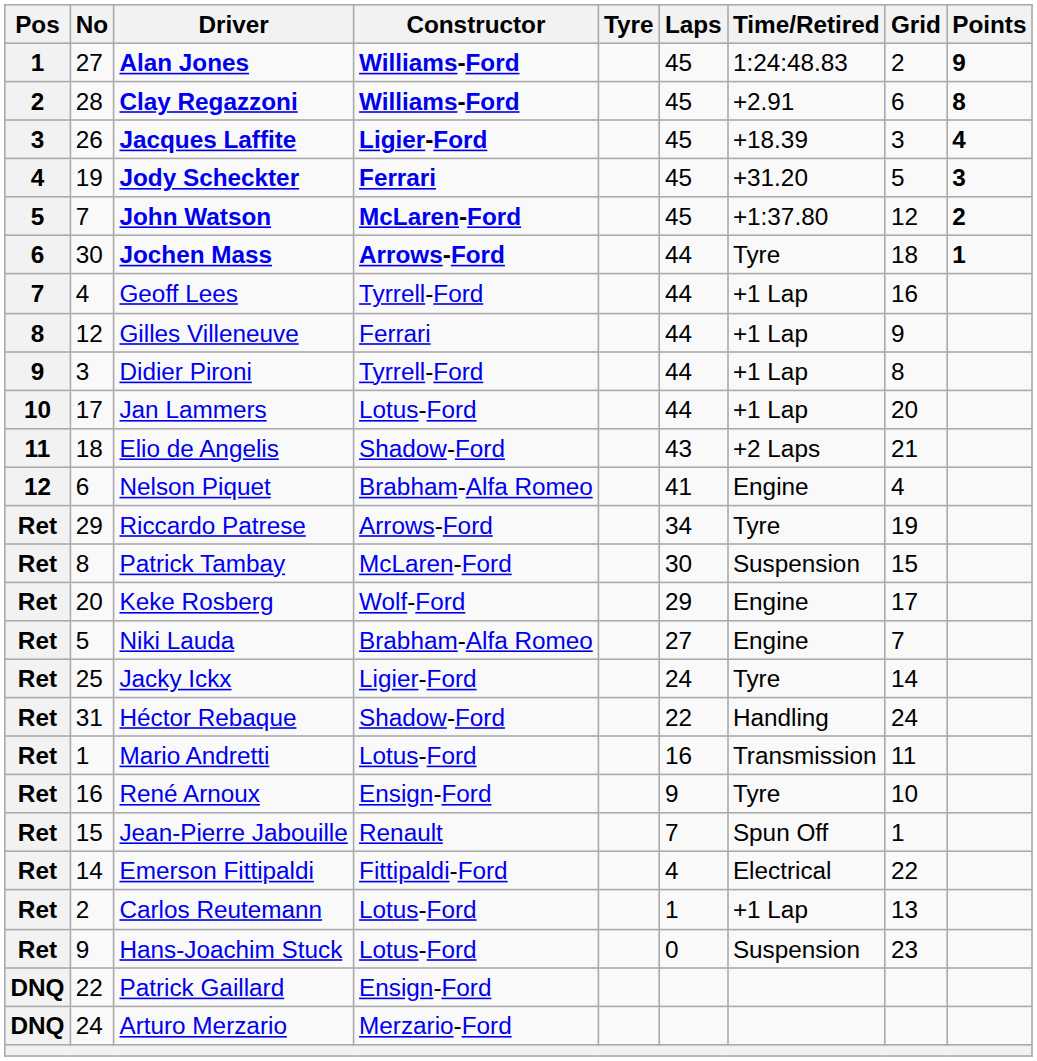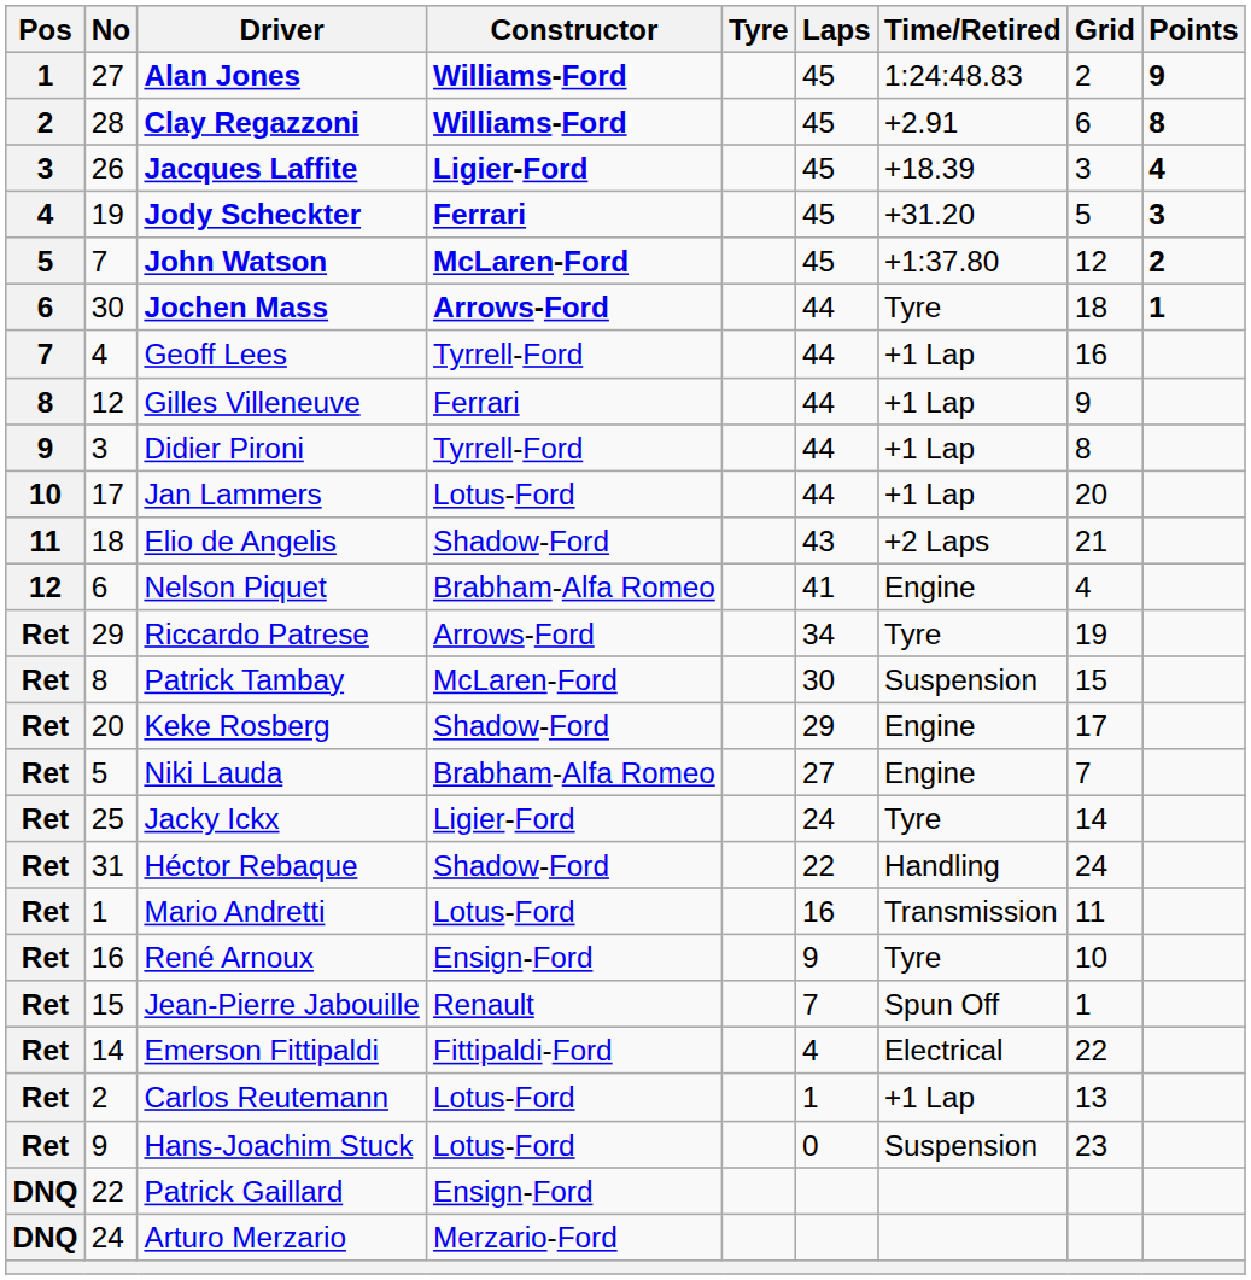Keke Rosberg | Constructor: Wolf-Ford -> Shadow-Ford
